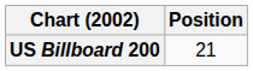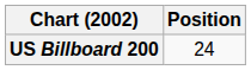US Billboard 200 | Position: 21 -> 24
